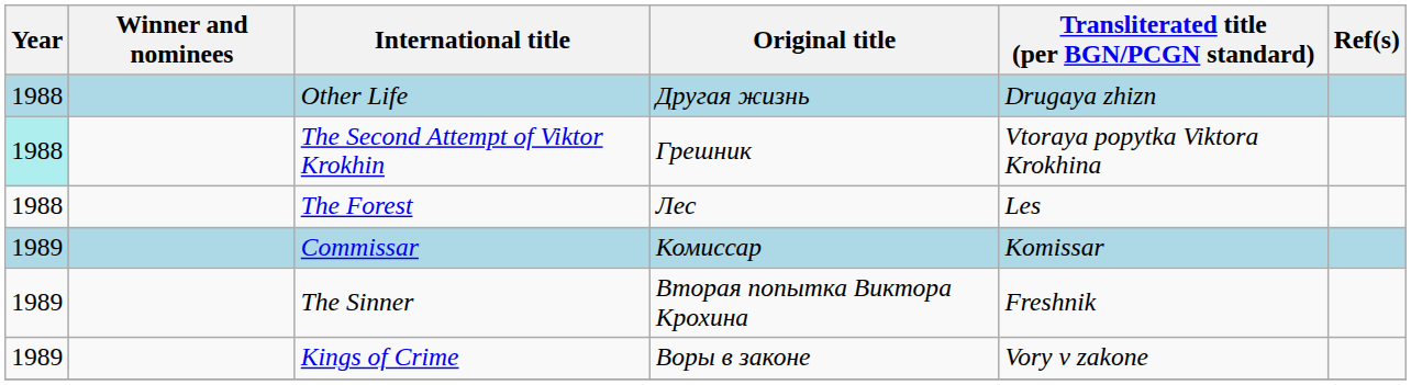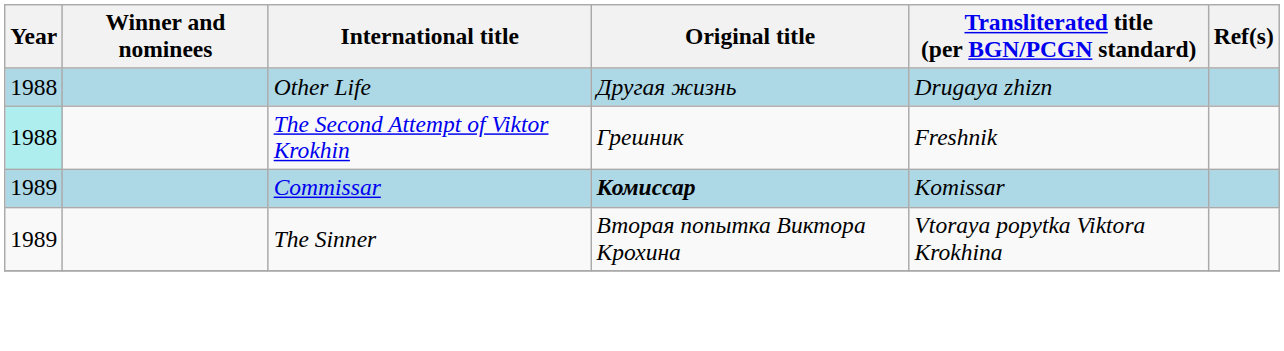The Second Attempt of Viktor Krokhin | Transliterated title (per BGN/PCGN standard): Vtoraya popytka Viktora Krokhina -> Freshnik
- row: 1988 | The Forest | Лес | Les
Commissar | Original title: normal -> bold
The Sinner | Transliterated title (per BGN/PCGN standard): Freshnik -> Vtoraya popytka Viktora Krokhina
- row: 1989 | Kings of Crime | Воры в законе | Vory v zakone
